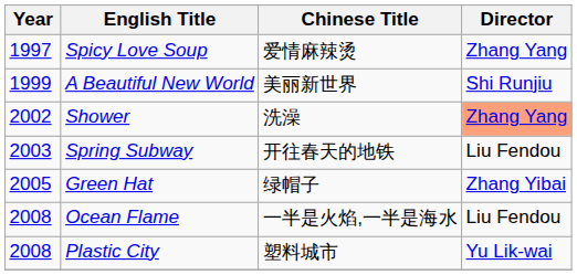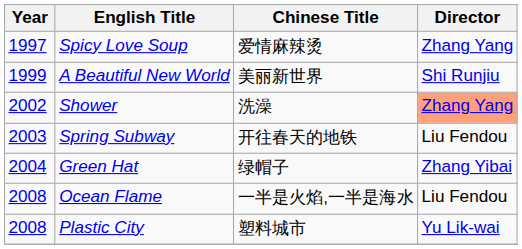Green Hat | Year: 2005 -> 2004
